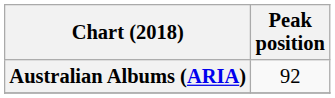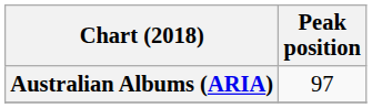Australian Albums (ARIA) | Peak position: 92 -> 97
